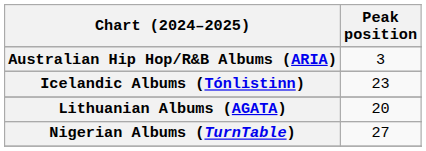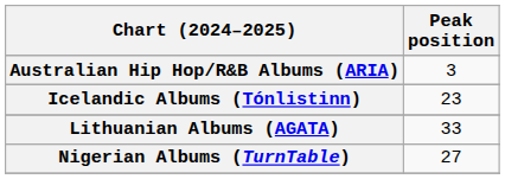Lithuanian Albums (AGATA) | Peak position: 20 -> 33
